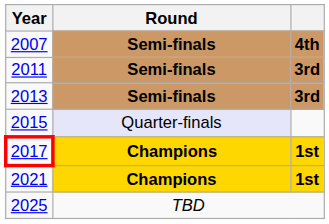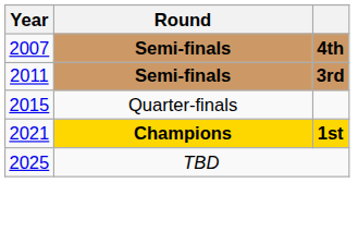- row: 2013 | Semi-finals | 3rd
2015 | Round: lavender background -> no background
- row: 2017 | Champions | 1st
